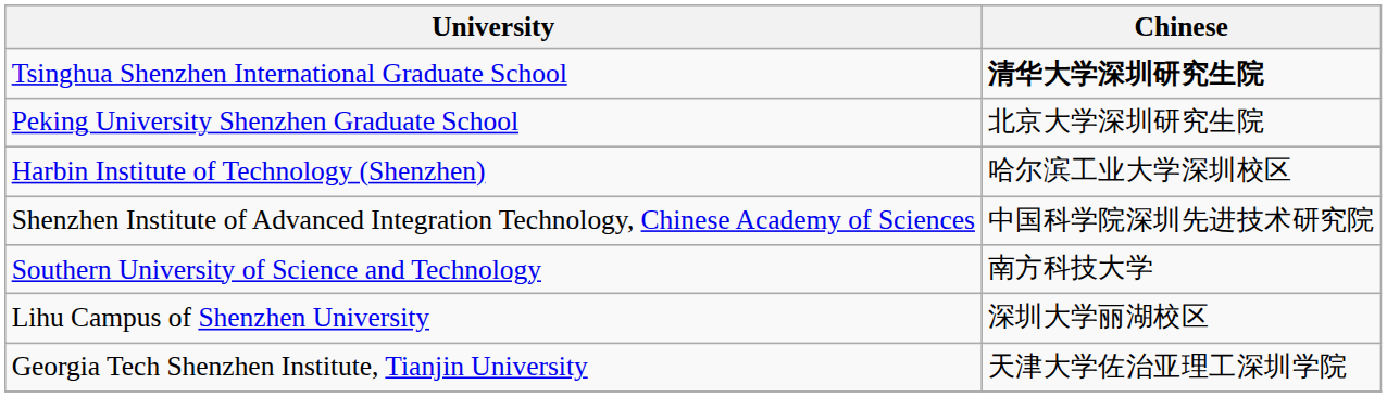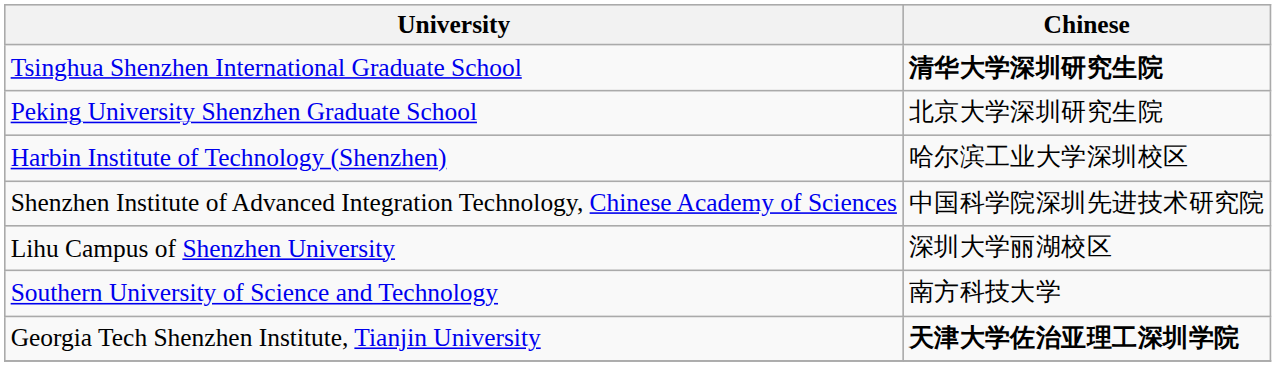rows swapped: Southern University of Science and Technology <-> Lihu Campus of Shenzhen University
Georgia Tech Shenzhen Institute, Tianjin University | Chinese: normal -> bold
